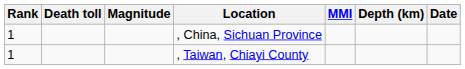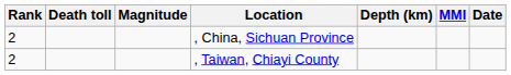columns swapped: MMI <-> Depth (km)
, China, Sichuan Province | Rank: 1 -> 2
, Taiwan, Chiayi County | Rank: 1 -> 2
